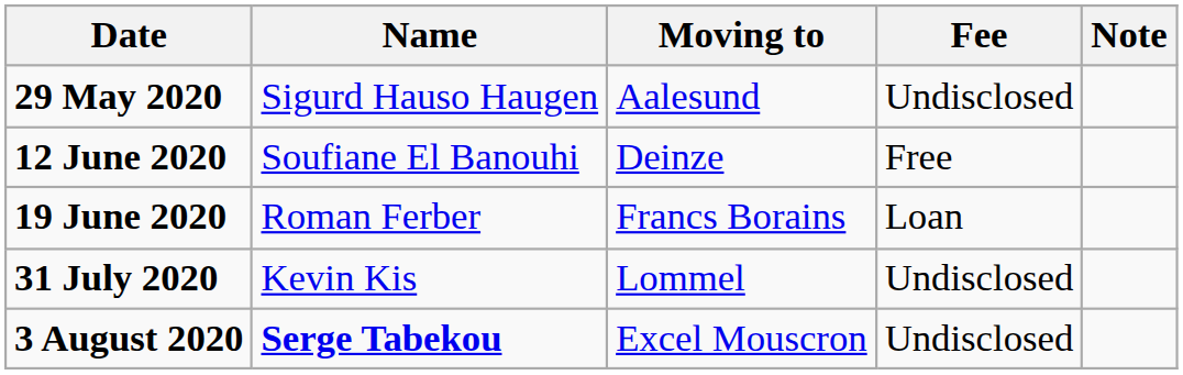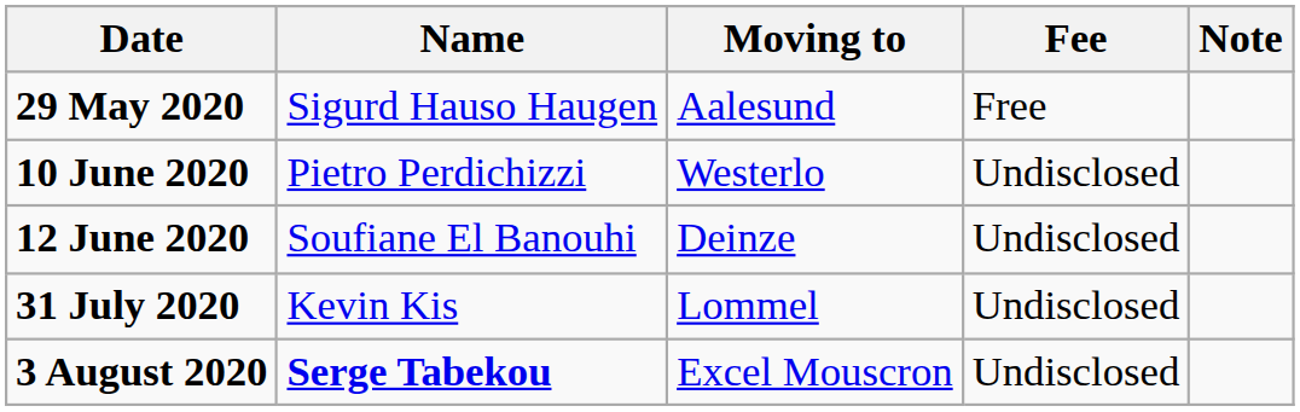29 May 2020 | Fee: Undisclosed -> Free
+ row: 10 June 2020 | Pietro Perdichizzi | Westerlo | Undisclosed
12 June 2020 | Fee: Free -> Undisclosed
- row: 19 June 2020 | Roman Ferber | Francs Borains | Loan
